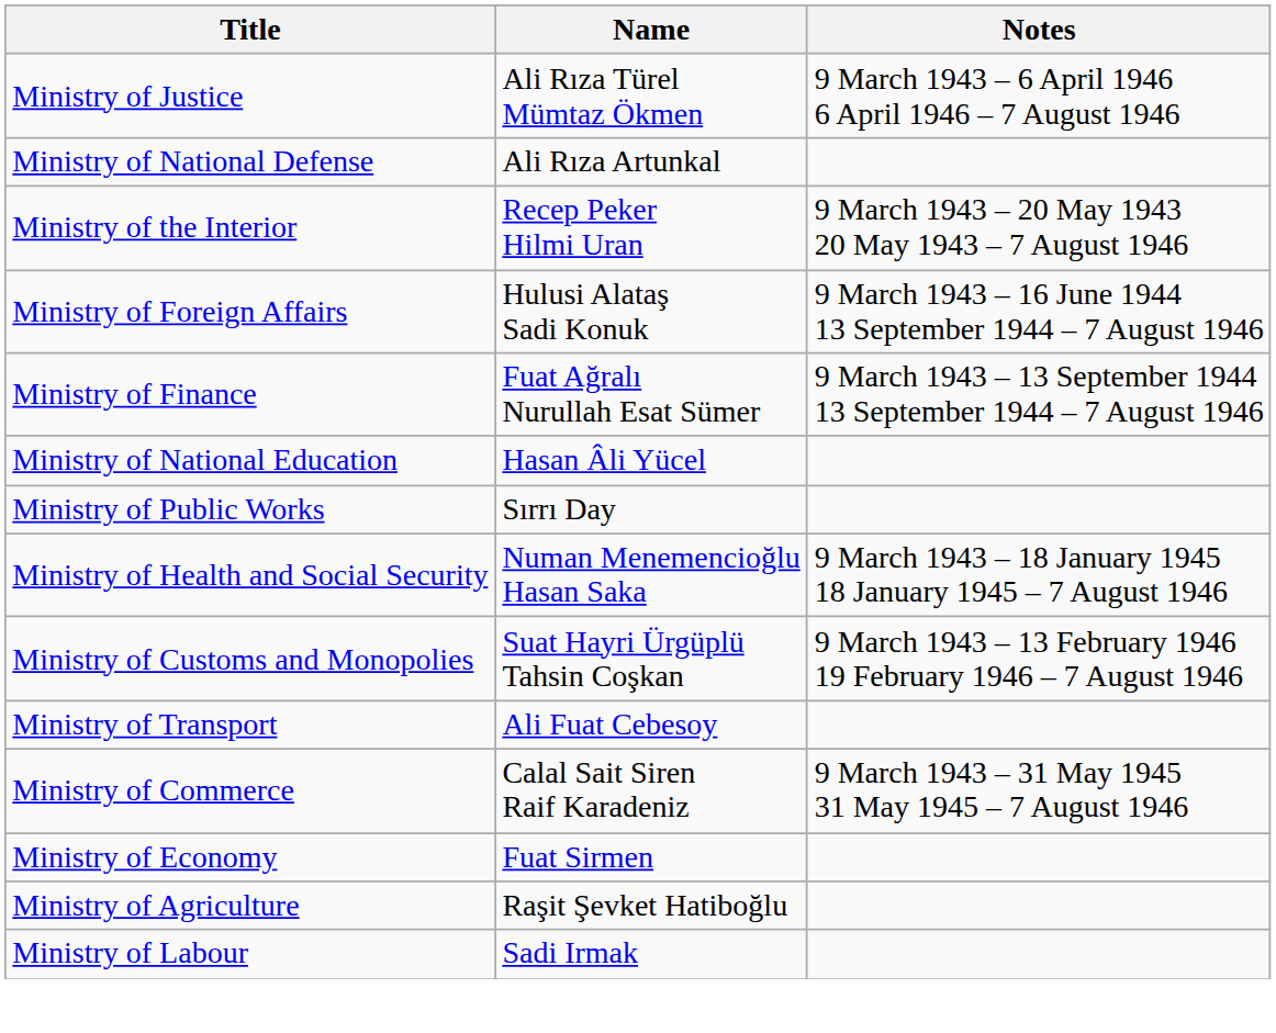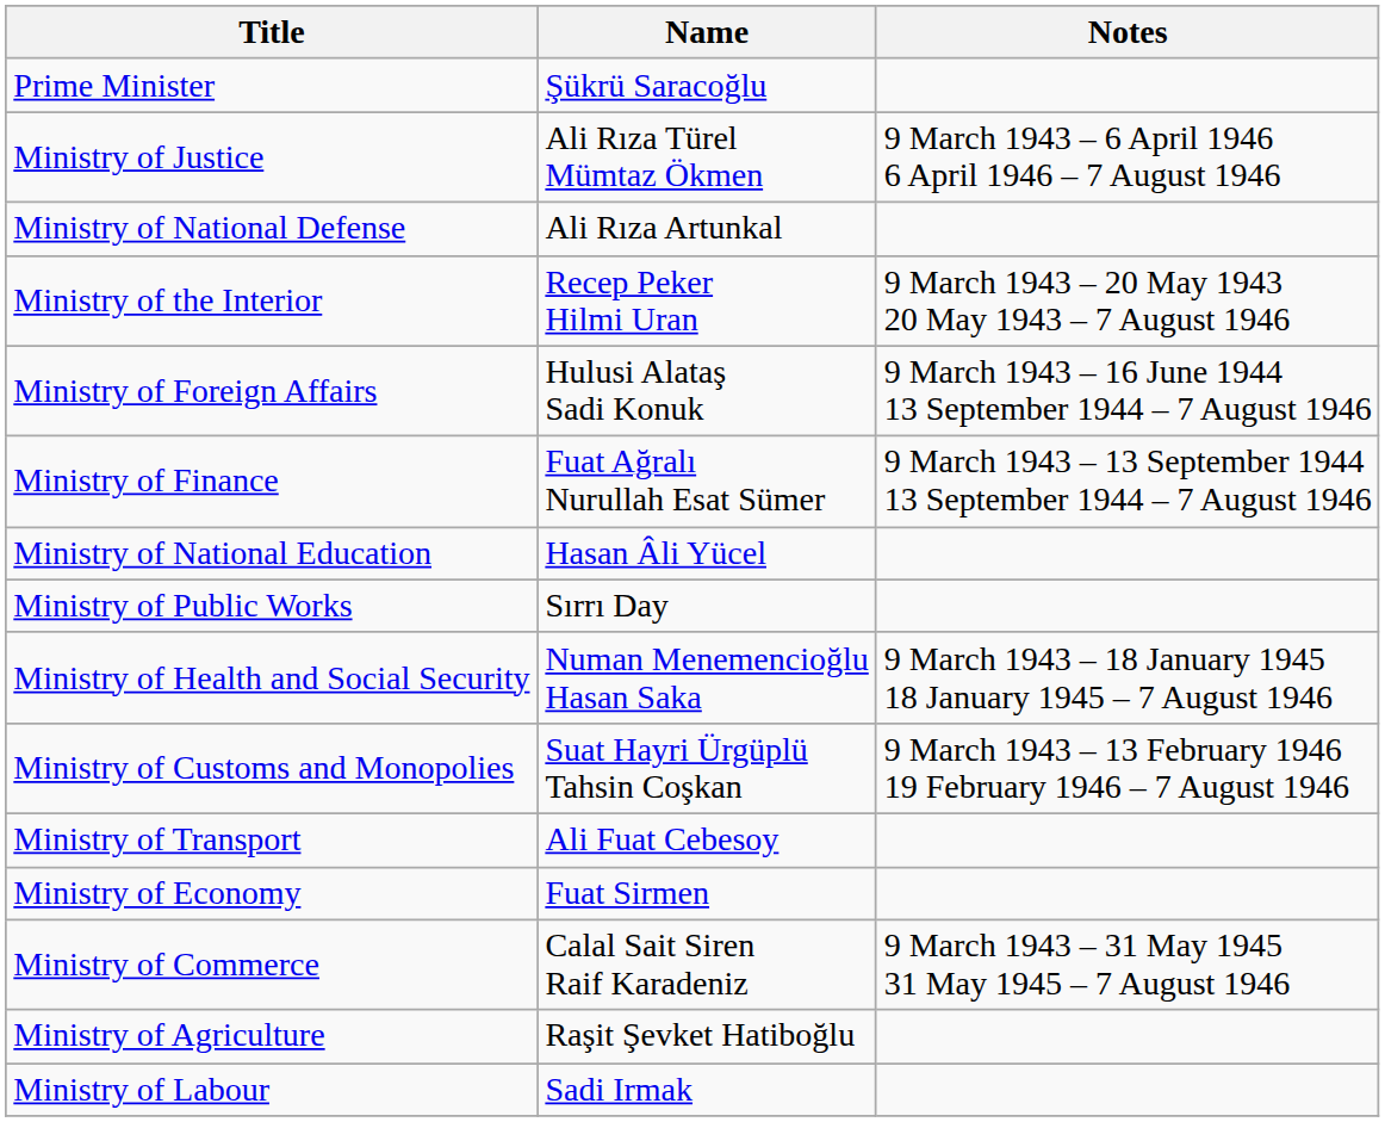+ row: Prime Minister | Şükrü Saracoğlu
rows swapped: Ministry of Economy <-> Ministry of Commerce
